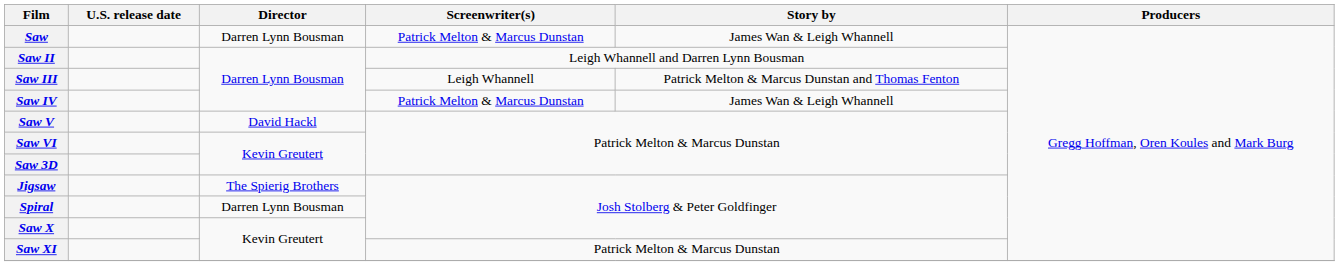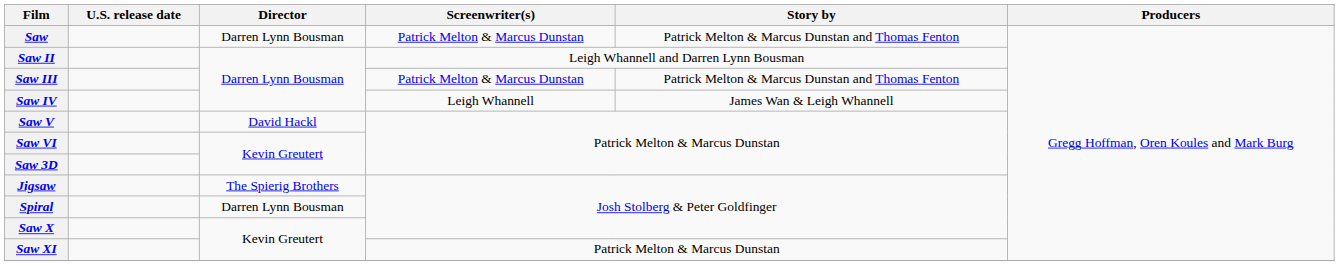Saw | Story by: James Wan & Leigh Whannell -> Patrick Melton & Marcus Dunstan and Thomas Fenton
Saw III | Screenwriter(s): Leigh Whannell -> Patrick Melton & Marcus Dunstan
Saw IV | Screenwriter(s): Patrick Melton & Marcus Dunstan -> Leigh Whannell
